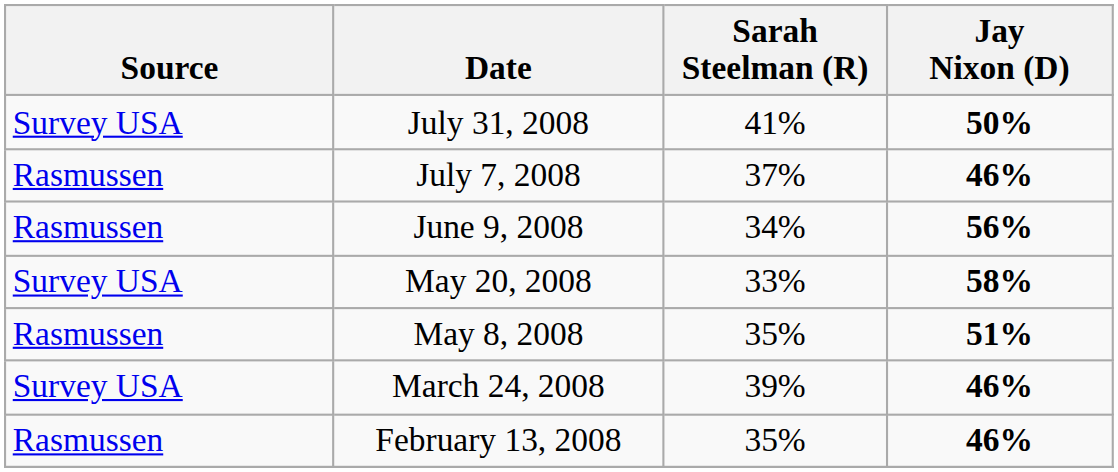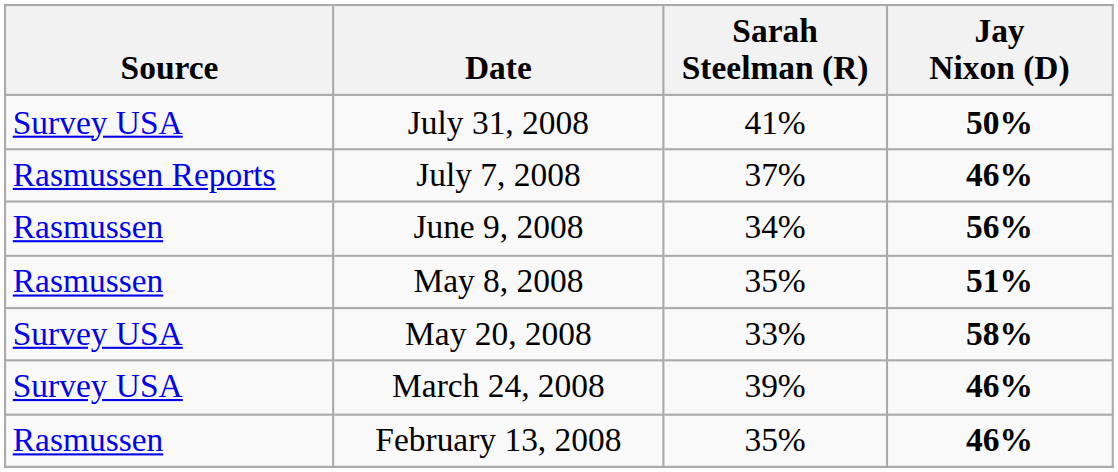July 7, 2008 | Source: Rasmussen -> Rasmussen Reports
rows swapped: May 20, 2008 <-> May 8, 2008
